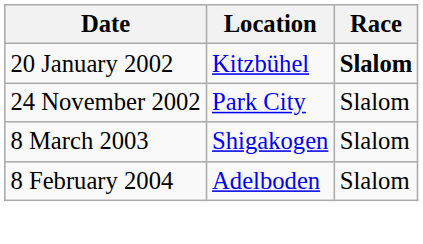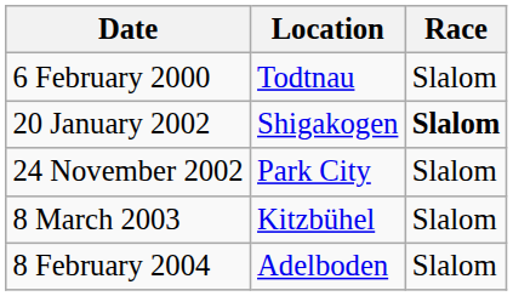+ row: 6 February 2000 | Todtnau | Slalom
20 January 2002 | Location: Kitzbühel -> Shigakogen
8 March 2003 | Location: Shigakogen -> Kitzbühel
